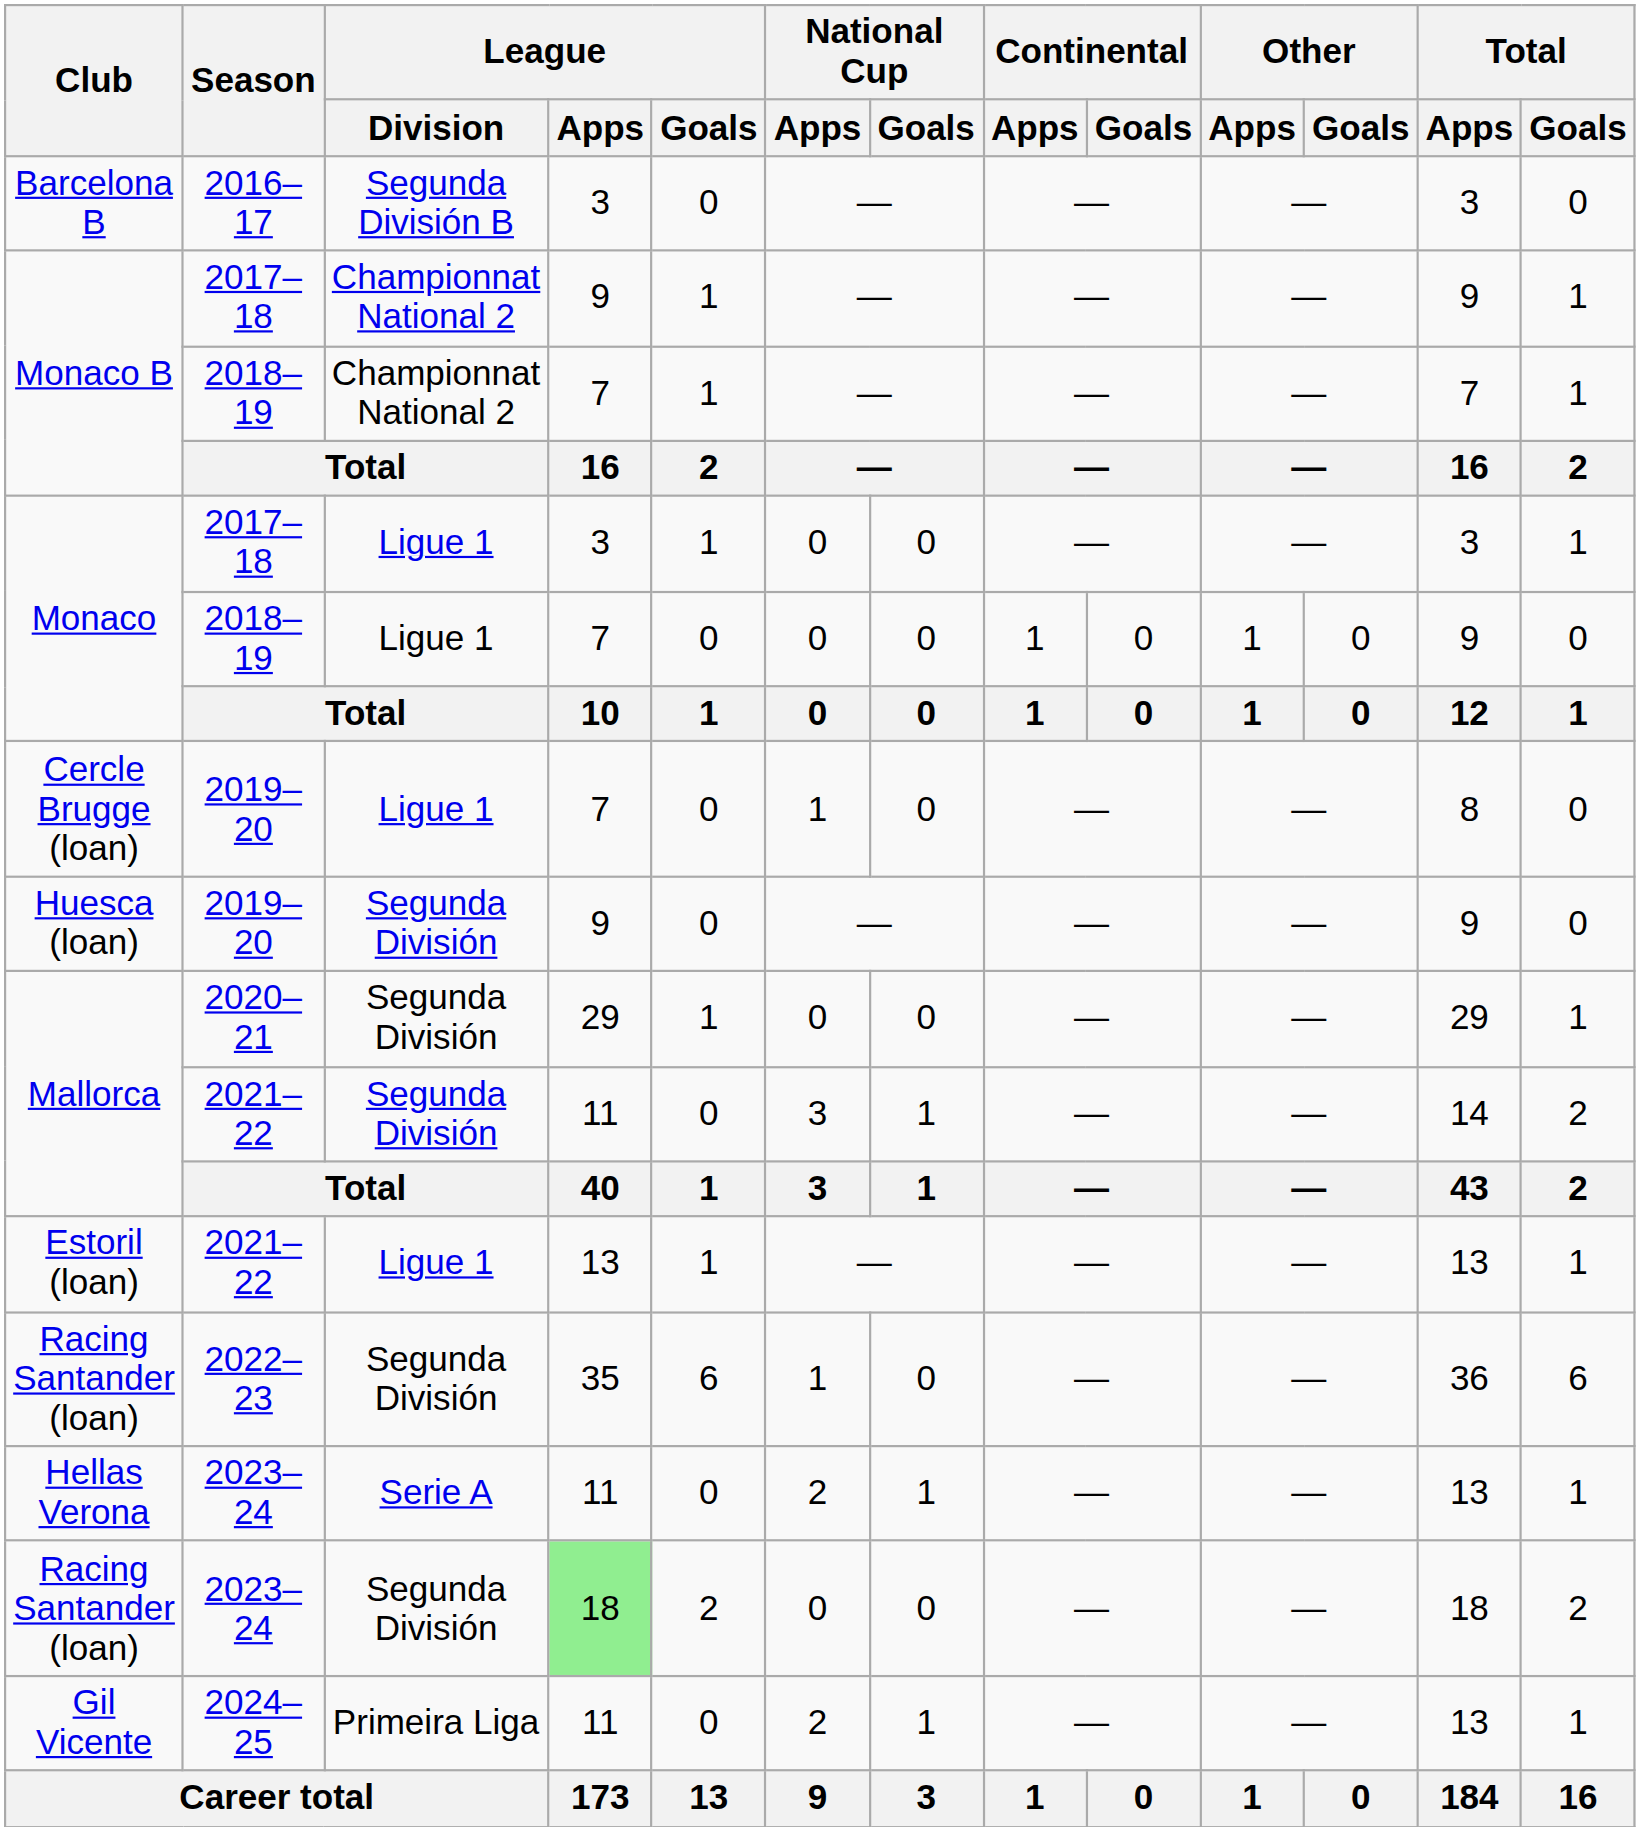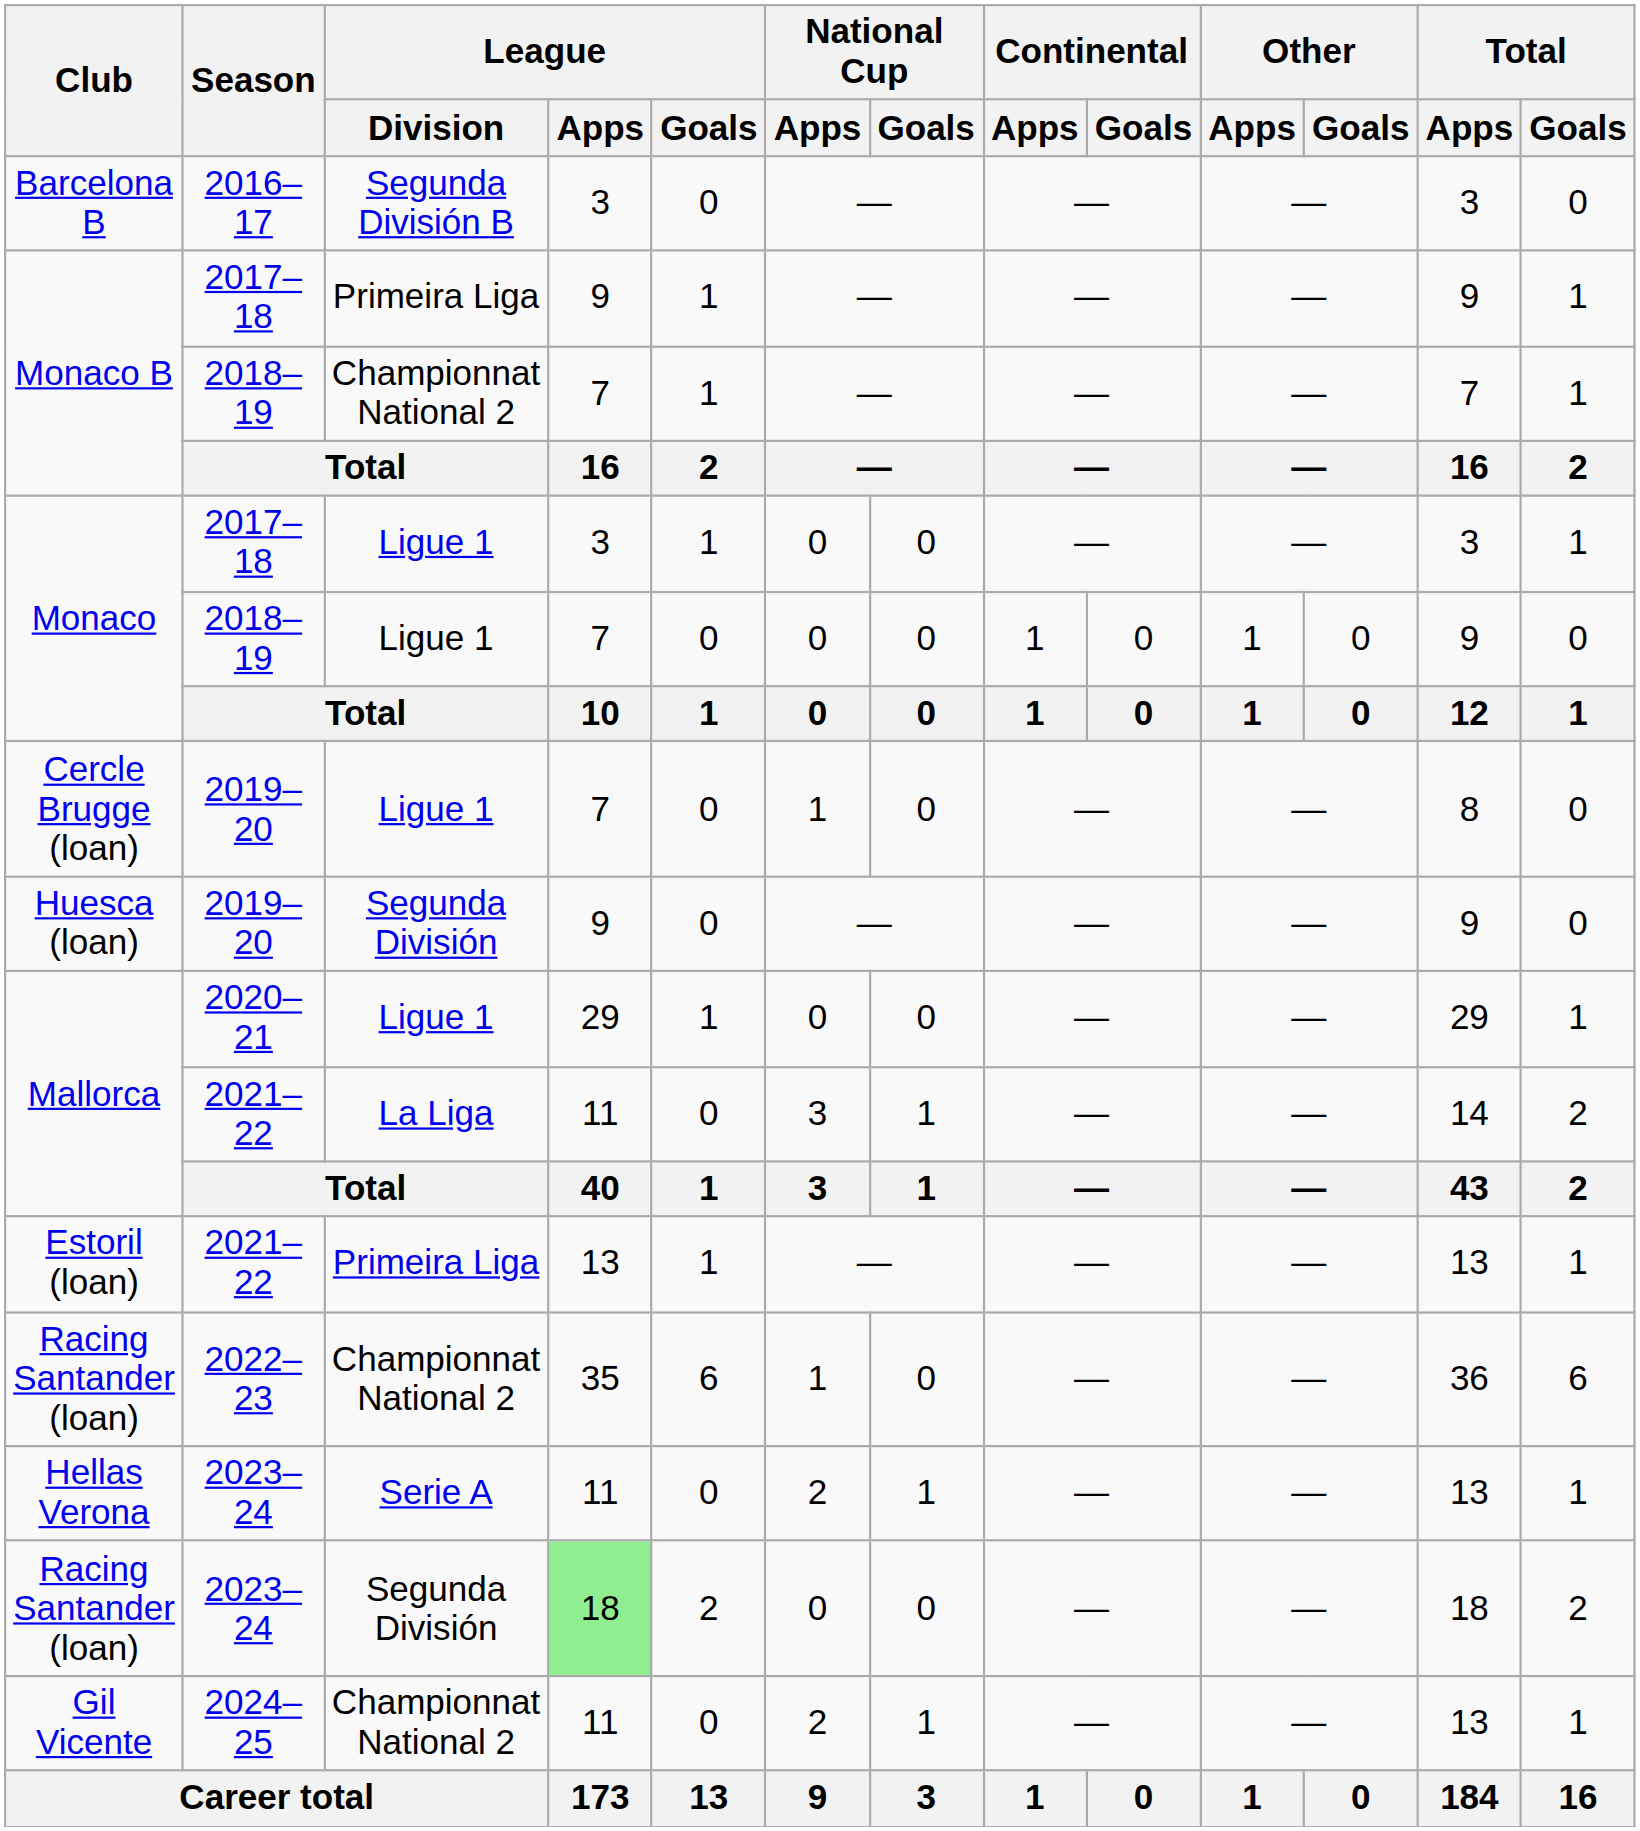Monaco B / 2017–18 | League / Division: Championnat National 2 -> Primeira Liga
Mallorca / 2020–21 | League / Division: Segunda División -> Ligue 1
Mallorca / 2021–22 | League / Division: Segunda División -> La Liga
Estoril (loan) | League / Division: Ligue 1 -> Primeira Liga
Racing Santander (loan) / 2022–23 | League / Division: Segunda División -> Championnat National 2
Gil Vicente | League / Division: Primeira Liga -> Championnat National 2
